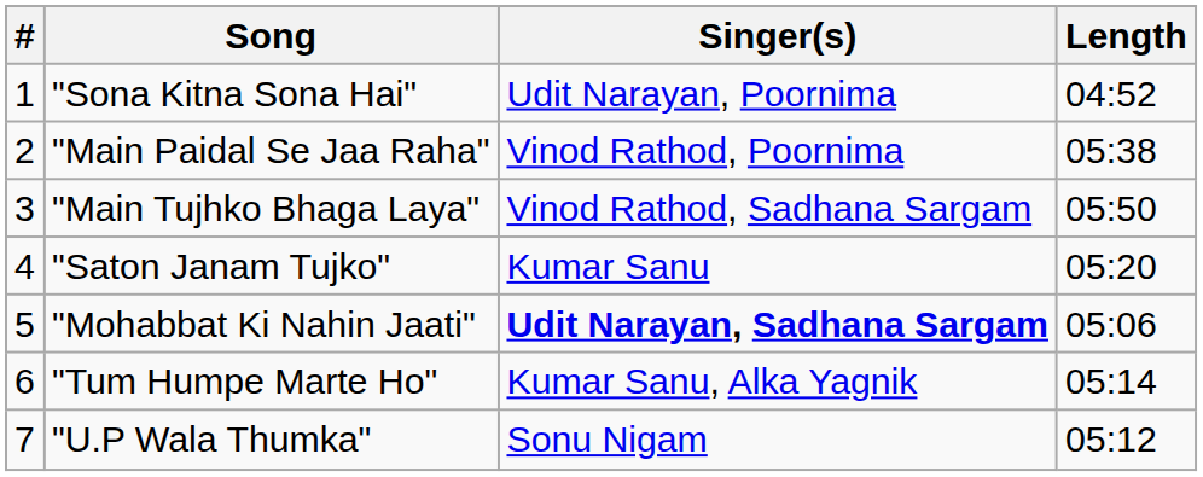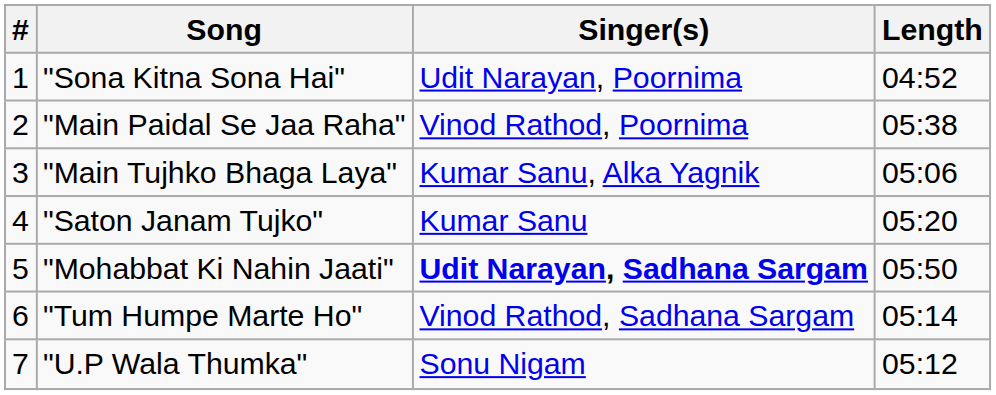"Main Tujhko Bhaga Laya" | Singer(s): Vinod Rathod, Sadhana Sargam -> Kumar Sanu, Alka Yagnik
"Main Tujhko Bhaga Laya" | Length: 05:50 -> 05:06
"Mohabbat Ki Nahin Jaati" | Length: 05:06 -> 05:50
"Tum Humpe Marte Ho" | Singer(s): Kumar Sanu, Alka Yagnik -> Vinod Rathod, Sadhana Sargam
